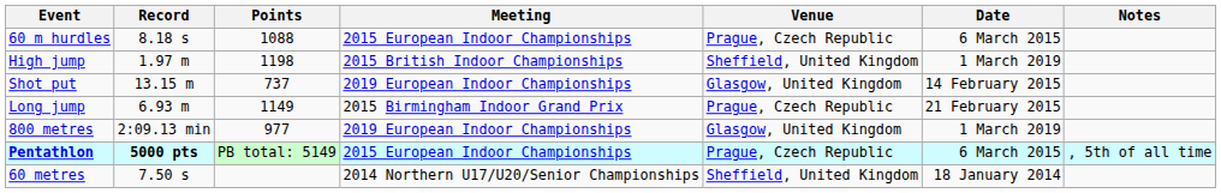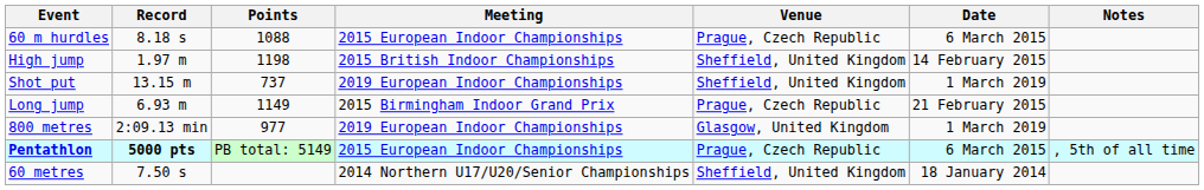High jump | Date: 1 March 2019 -> 14 February 2015
Shot put | Venue: Glasgow, United Kingdom -> Sheffield, United Kingdom
Shot put | Date: 14 February 2015 -> 1 March 2019
